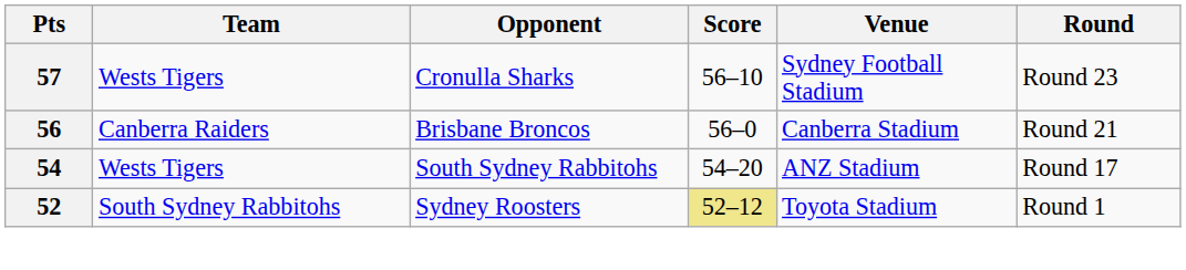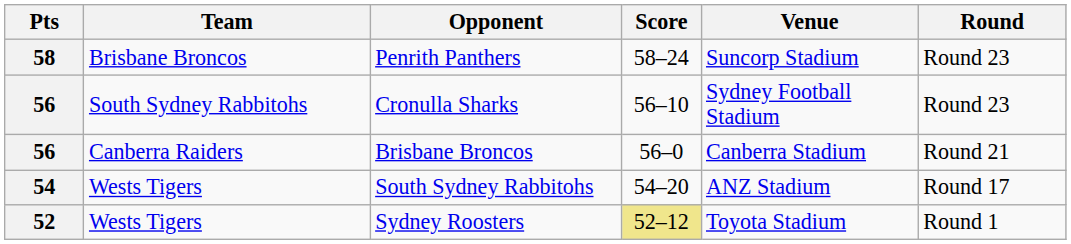+ row: 58 | Brisbane Broncos | Penrith Panthers | 58–24 | Suncorp Stadium | Round 23
Cronulla Sharks | Pts: 57 -> 56
Cronulla Sharks | Team: Wests Tigers -> South Sydney Rabbitohs
Sydney Roosters | Team: South Sydney Rabbitohs -> Wests Tigers
